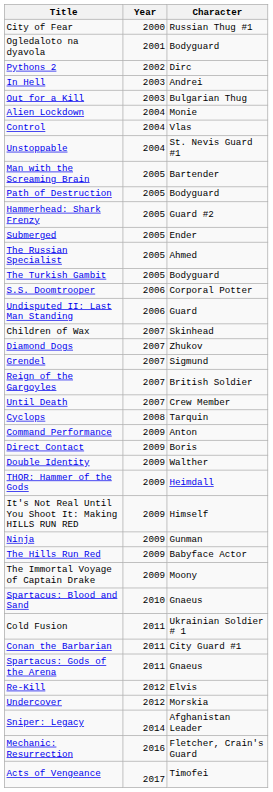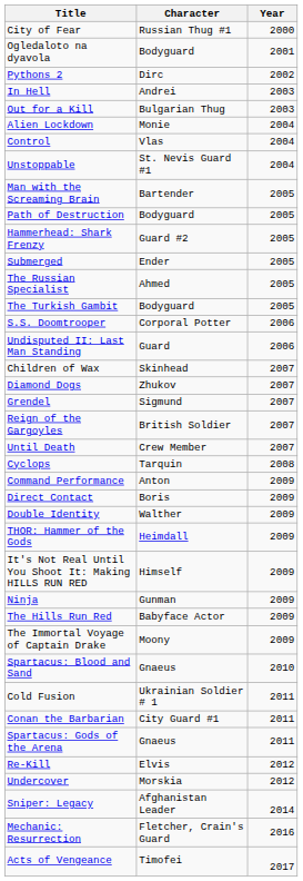columns swapped: Character <-> Year
